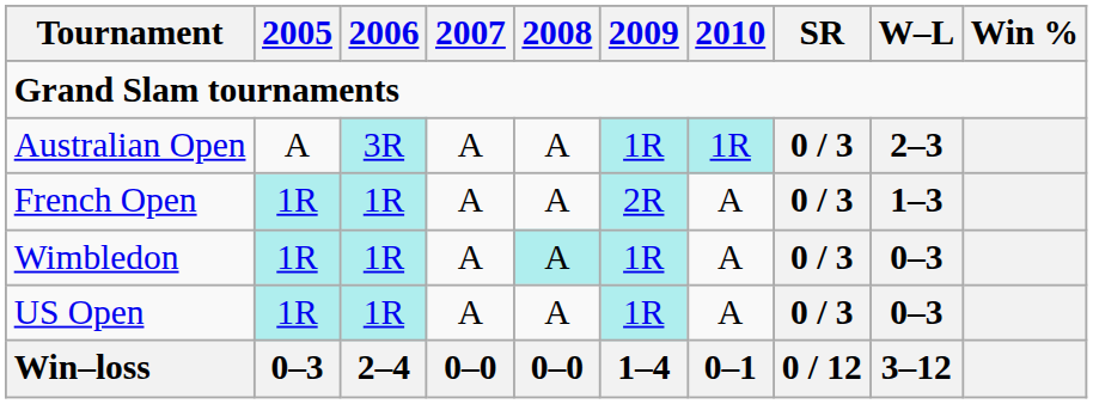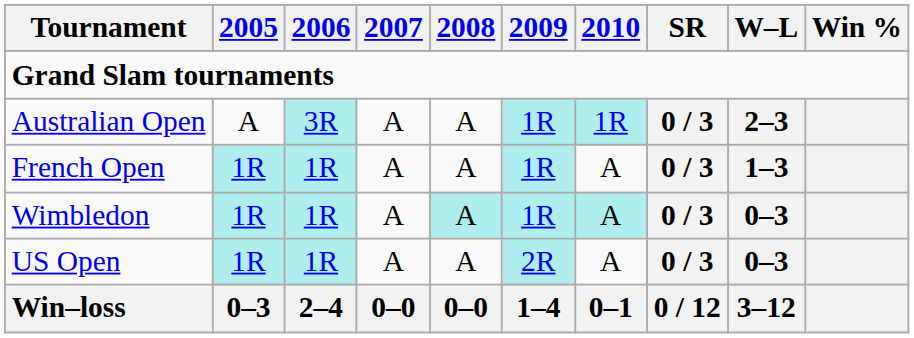French Open | 2009: 2R -> 1R
Wimbledon | 2010: no background -> paleturquoise background
US Open | 2009: 1R -> 2R
